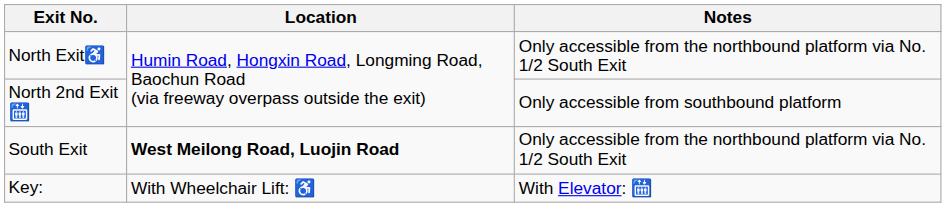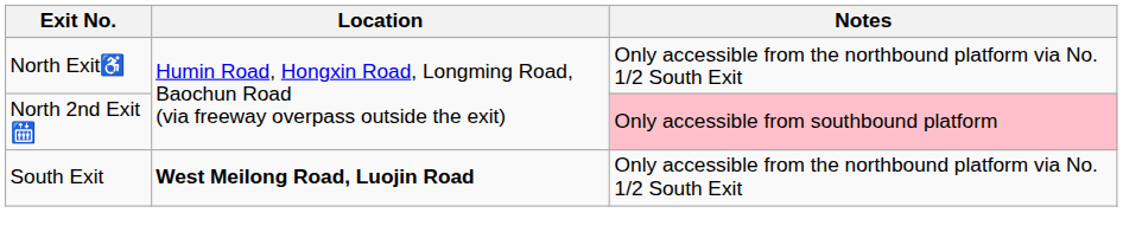North 2nd Exit 🛗 | Notes: no background -> pink background
- row: Key: | With Wheelchair Lift: ♿ | With Elevator: 🛗
